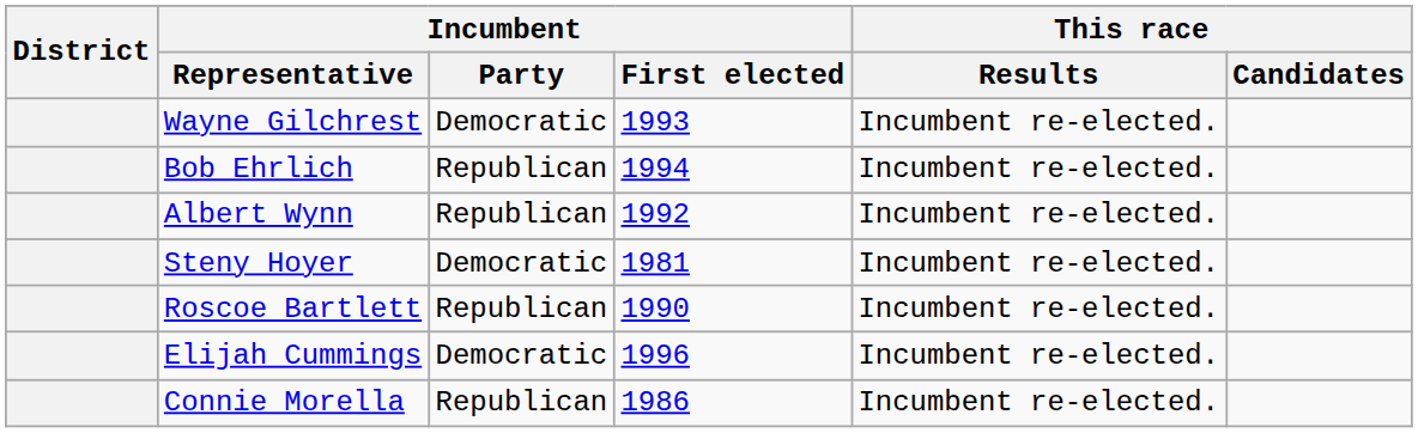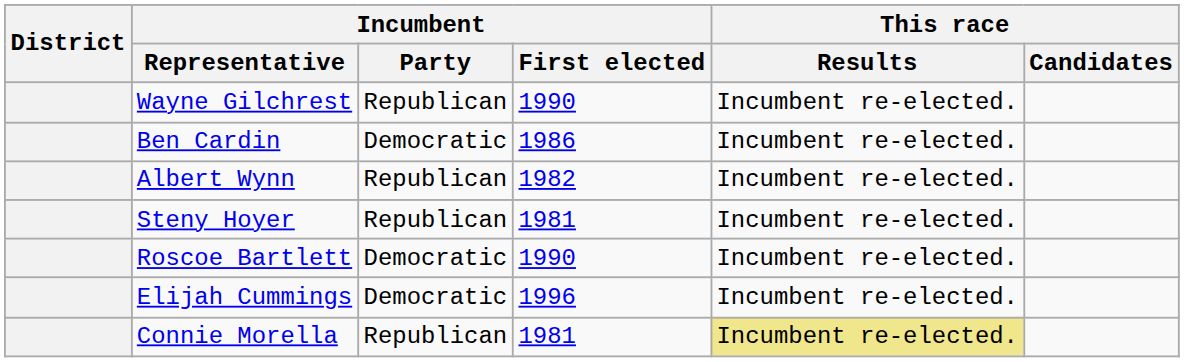Wayne Gilchrest | Incumbent / Party: Democratic -> Republican
Wayne Gilchrest | Incumbent / First elected: 1993 -> 1990
- row: Bob Ehrlich | Republican | 1994 | Incumbent re-elected.
+ row: Ben Cardin | Democratic | 1986 | Incumbent re-elected.
Albert Wynn | Incumbent / First elected: 1992 -> 1982
Steny Hoyer | Incumbent / Party: Democratic -> Republican
Roscoe Bartlett | Incumbent / Party: Republican -> Democratic
Connie Morella | Incumbent / First elected: 1986 -> 1981
Connie Morella | This race / Results: no background -> khaki background
